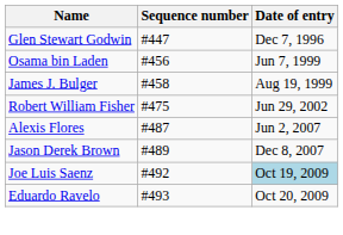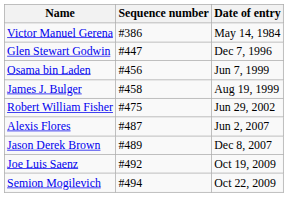+ row: Victor Manuel Gerena | #386 | May 14, 1984
Joe Luis Saenz | Date of entry: lightblue background -> no background
- row: Eduardo Ravelo | #493 | Oct 20, 2009
+ row: Semion Mogilevich | #494 | Oct 22, 2009
